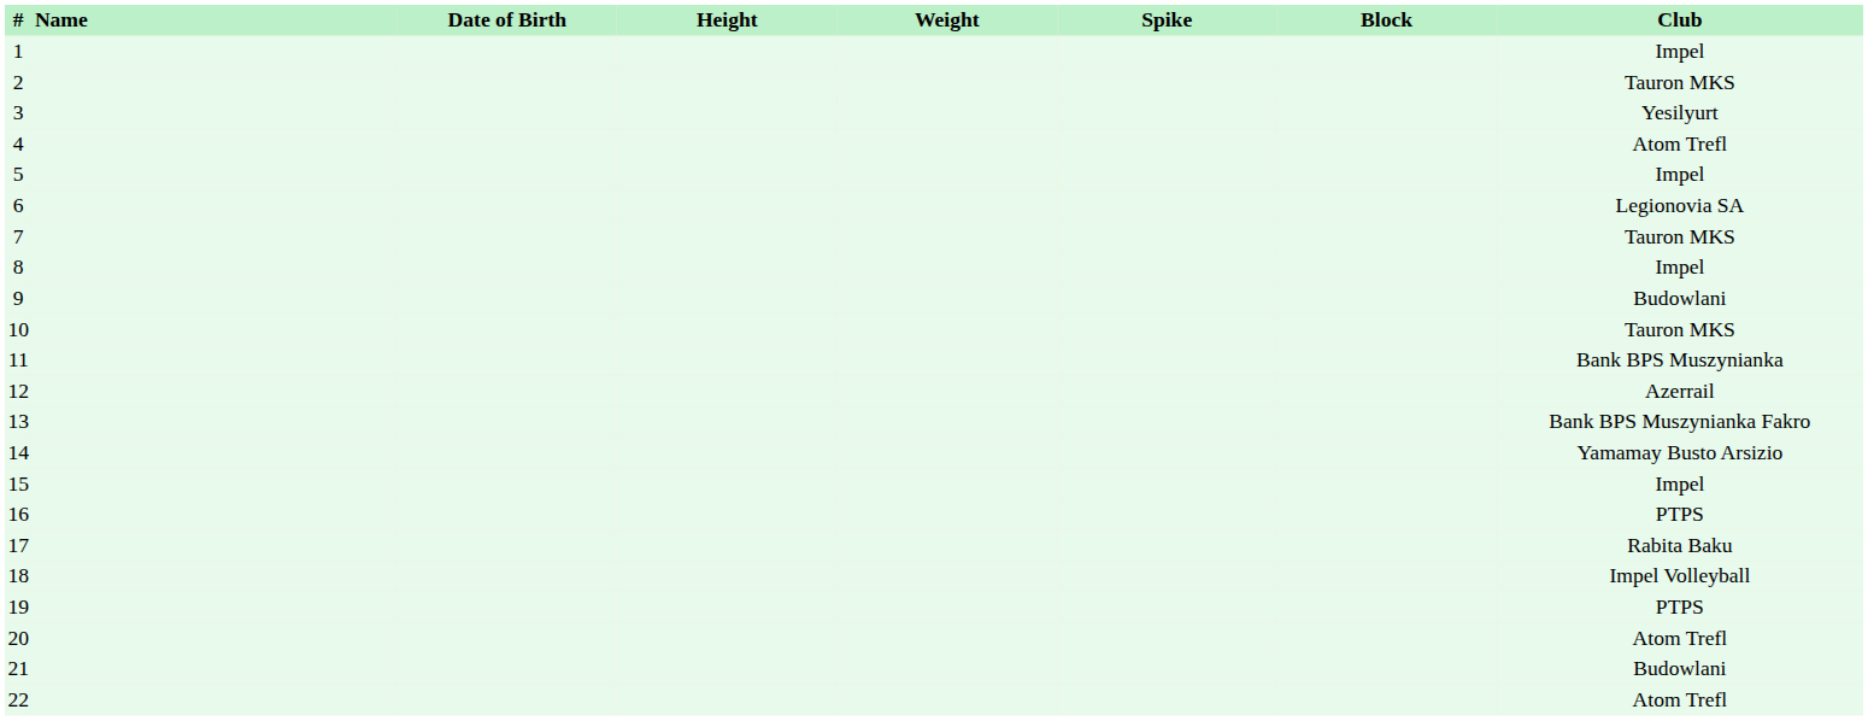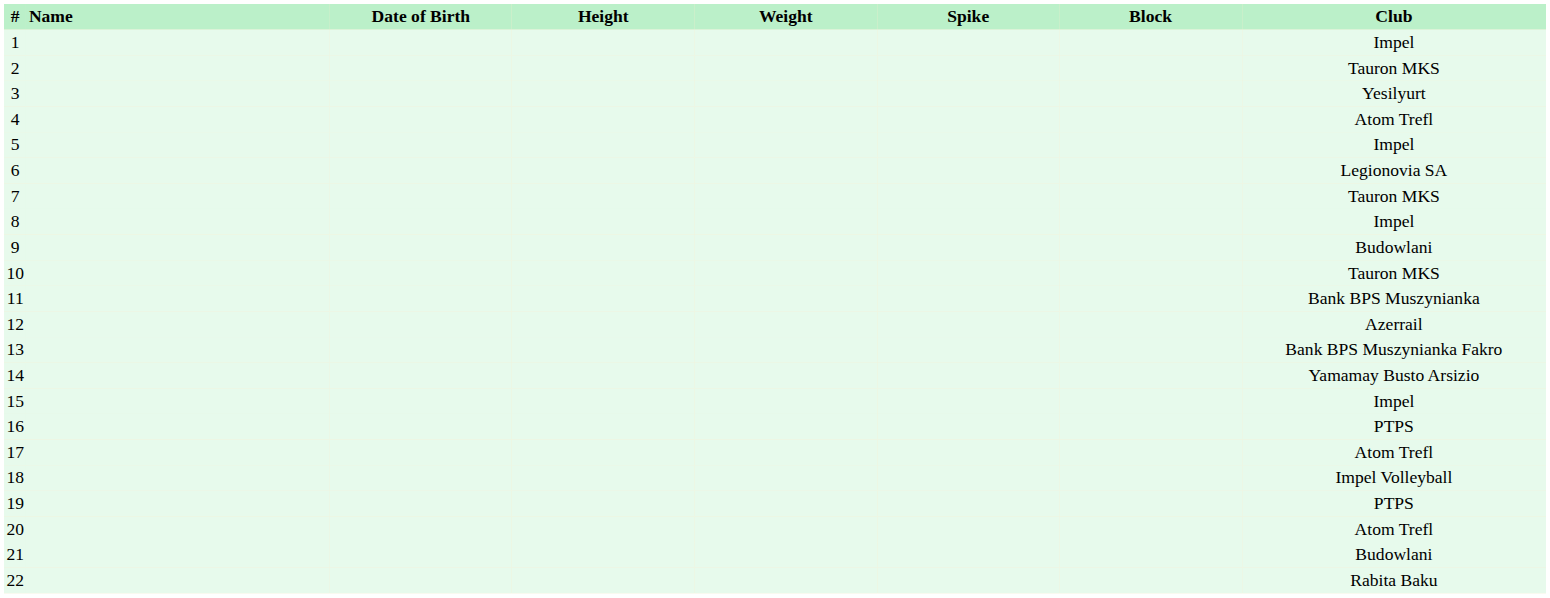17 | Club: Rabita Baku -> Atom Trefl
22 | Club: Atom Trefl -> Rabita Baku
